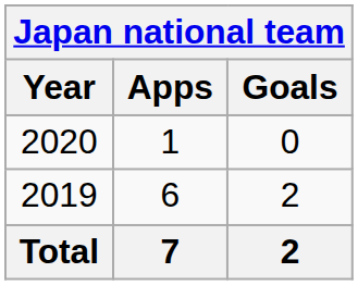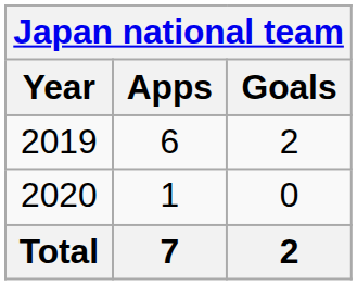rows swapped: 2019 <-> 2020
